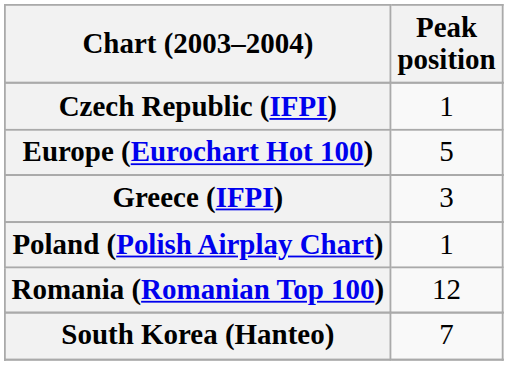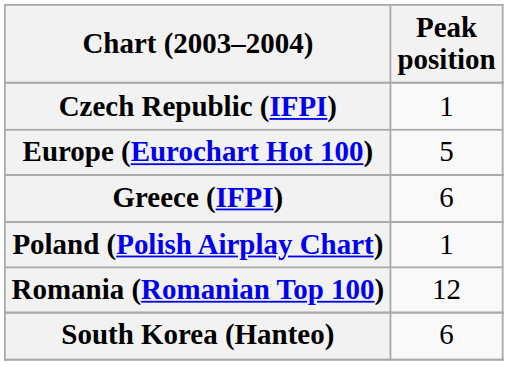Greece (IFPI) | Peak position: 3 -> 6
South Korea (Hanteo) | Peak position: 7 -> 6
